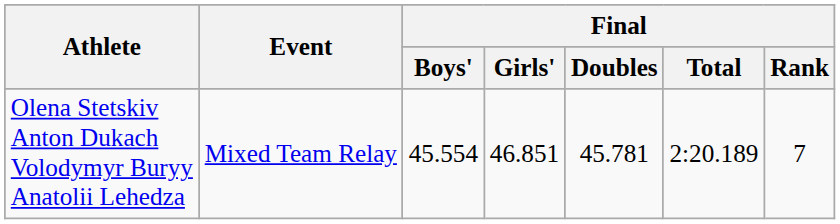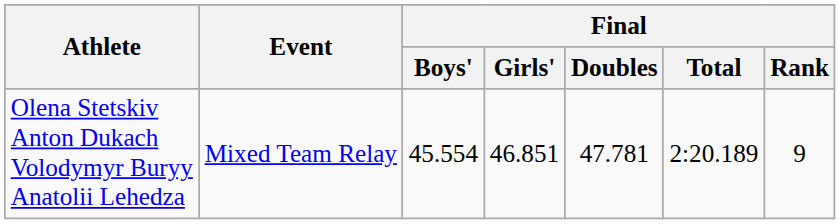Olena Stetskiv Anton Dukach Volodymyr Buryy Anatolii Lehedza | Final / Doubles: 45.781 -> 47.781
Olena Stetskiv Anton Dukach Volodymyr Buryy Anatolii Lehedza | Final / Rank: 7 -> 9
